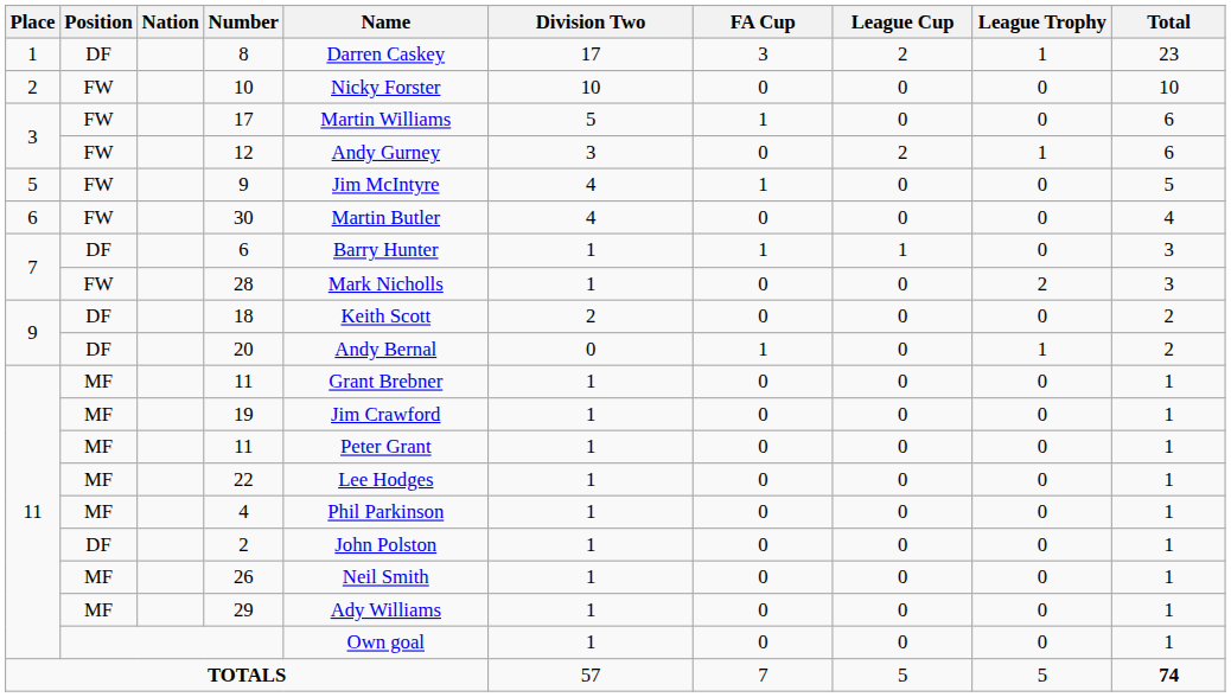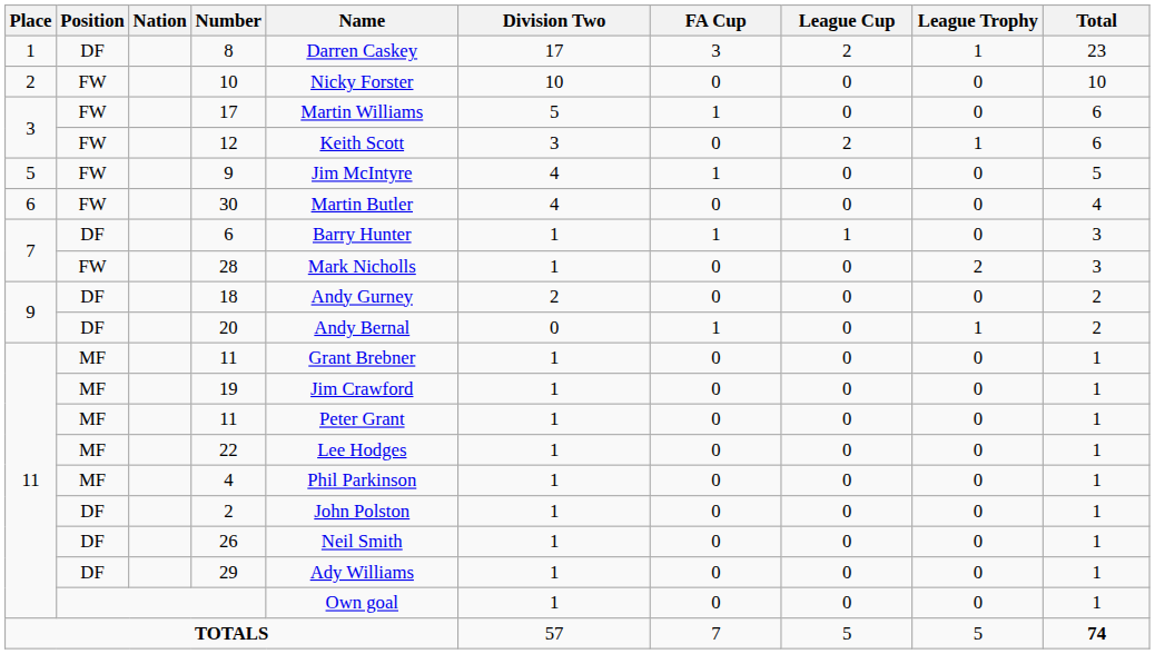12 | Name: Andy Gurney -> Keith Scott
18 | Name: Keith Scott -> Andy Gurney
26 | Position: MF -> DF
29 | Position: MF -> DF
